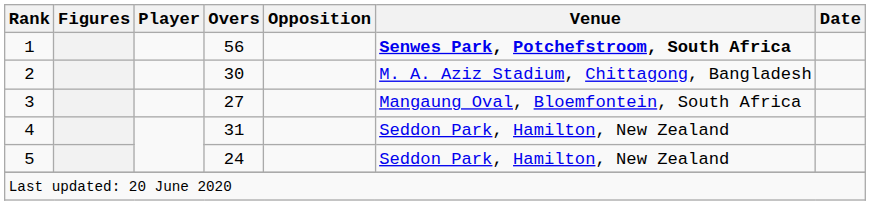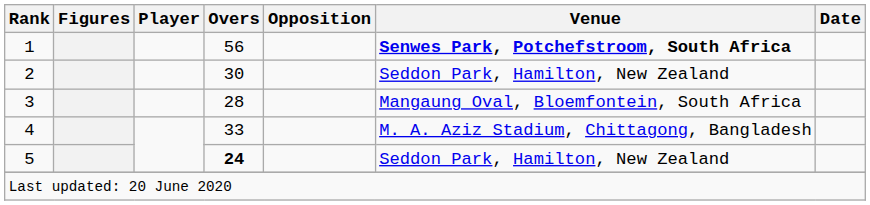2 | Venue: M. A. Aziz Stadium, Chittagong, Bangladesh -> Seddon Park, Hamilton, New Zealand
3 | Overs: 27 -> 28
4 | Overs: 31 -> 33
4 | Venue: Seddon Park, Hamilton, New Zealand -> M. A. Aziz Stadium, Chittagong, Bangladesh
5 | Overs: normal -> bold
